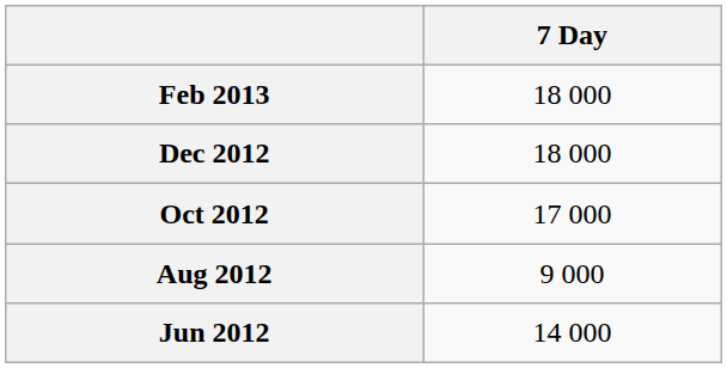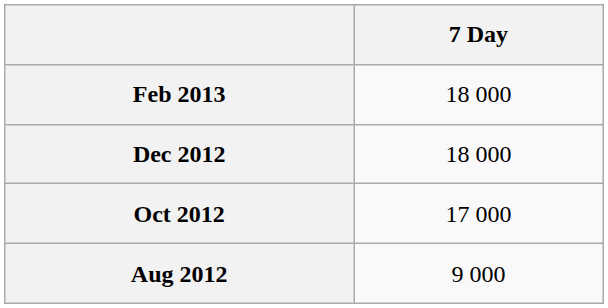- row: Jun 2012 | 14 000
